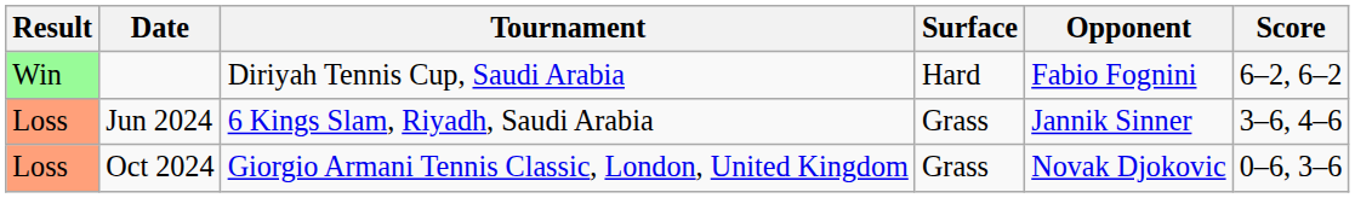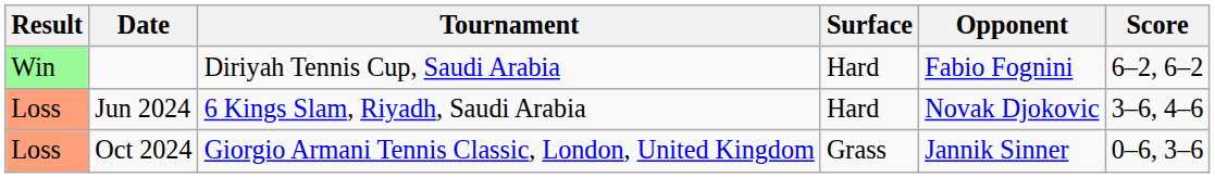Jun 2024 | Surface: Grass -> Hard
Jun 2024 | Opponent: Jannik Sinner -> Novak Djokovic
Oct 2024 | Opponent: Novak Djokovic -> Jannik Sinner
